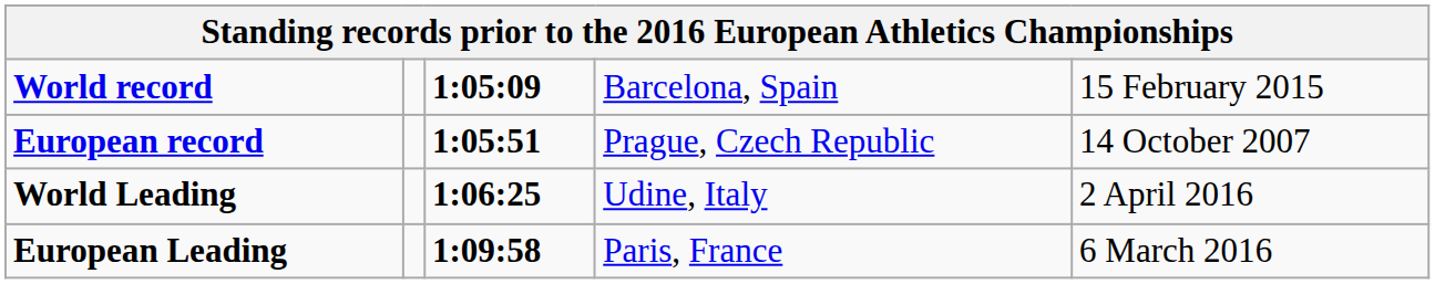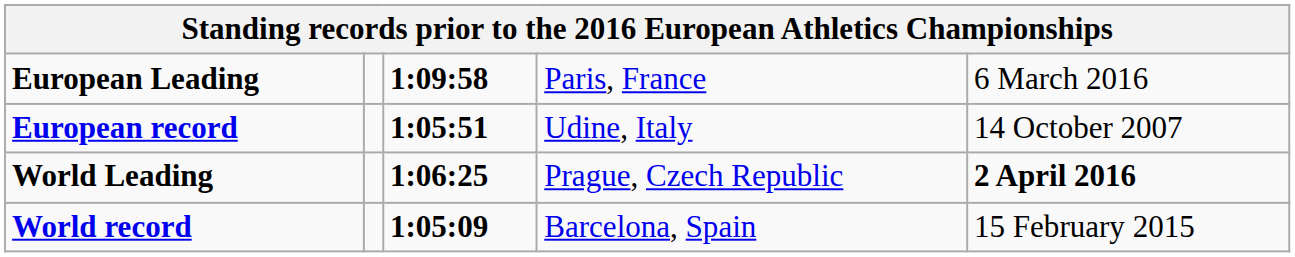rows swapped: World record <-> European Leading
European record | column 4: Prague, Czech Republic -> Udine, Italy
World Leading | column 4: Udine, Italy -> Prague, Czech Republic
World Leading | column 5: normal -> bold
